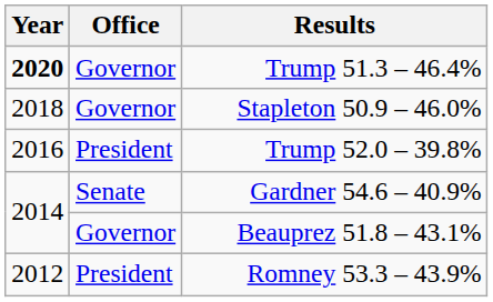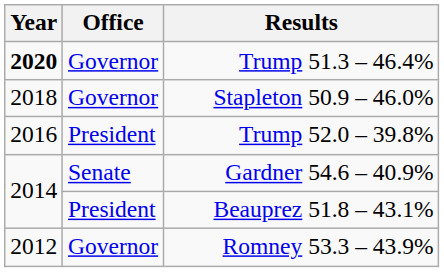Beauprez 51.8 – 43.1% | Office: Governor -> President
Romney 53.3 – 43.9% | Office: President -> Governor
